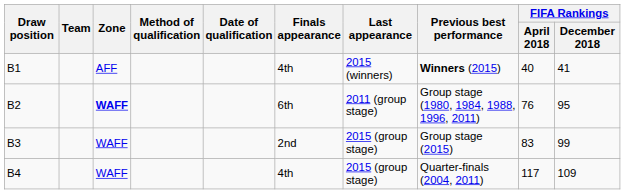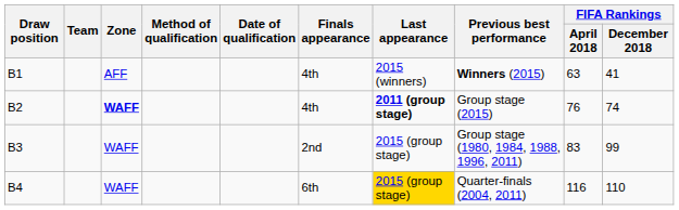B1 | FIFA Rankings / April 2018: 40 -> 63
B2 | Finals appearance: 6th -> 4th
B2 | Last appearance: normal -> bold
B2 | Previous best performance: Group stage (1980, 1984, 1988, 1996, 2011) -> Group stage (2015)
B2 | FIFA Rankings / December 2018: 95 -> 74
B3 | Previous best performance: Group stage (2015) -> Group stage (1980, 1984, 1988, 1996, 2011)
B4 | Finals appearance: 4th -> 6th
B4 | Last appearance: no background -> gold background
B4 | FIFA Rankings / April 2018: 117 -> 116
B4 | FIFA Rankings / December 2018: 109 -> 110
